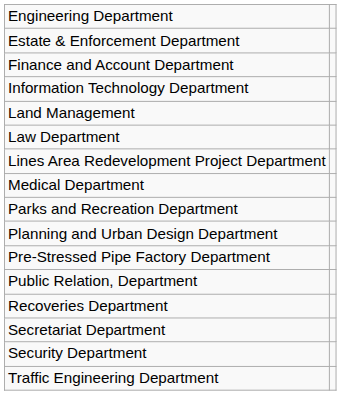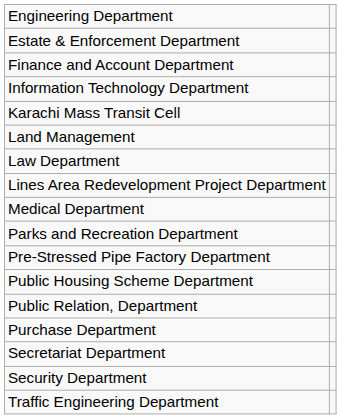+ row: Karachi Mass Transit Cell
- row: Planning and Urban Design Department
+ row: Public Housing Scheme Department
+ row: Purchase Department
- row: Recoveries Department
